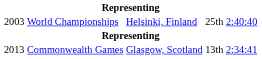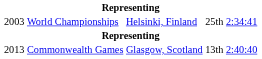World Championships | column 5: 2:40:40 -> 2:34:41
Commonwealth Games | column 5: 2:34:41 -> 2:40:40
